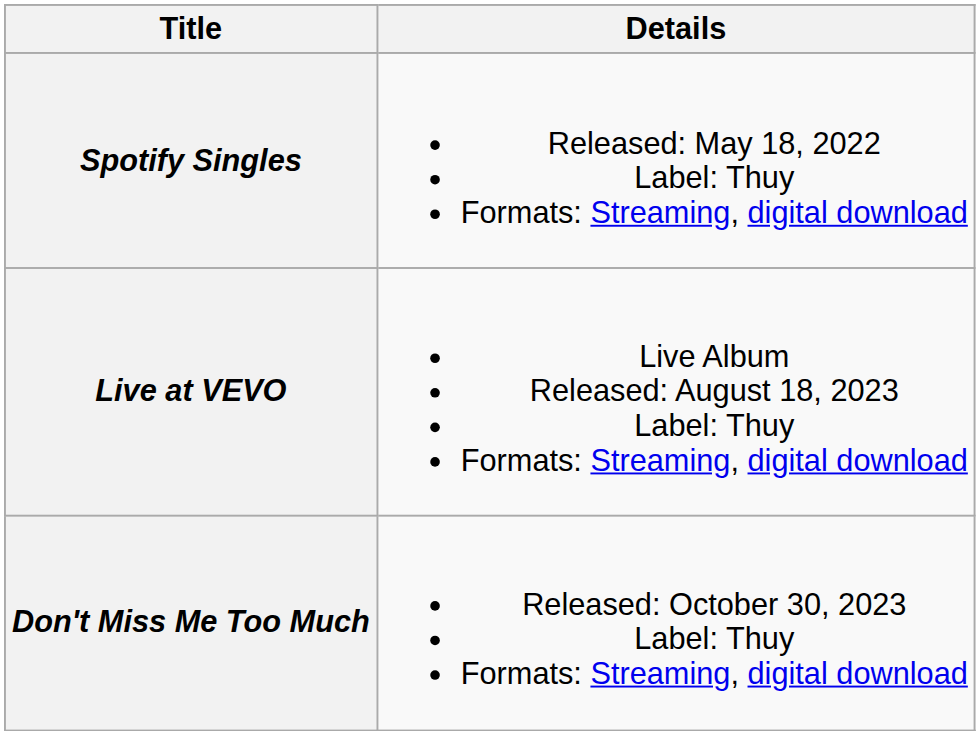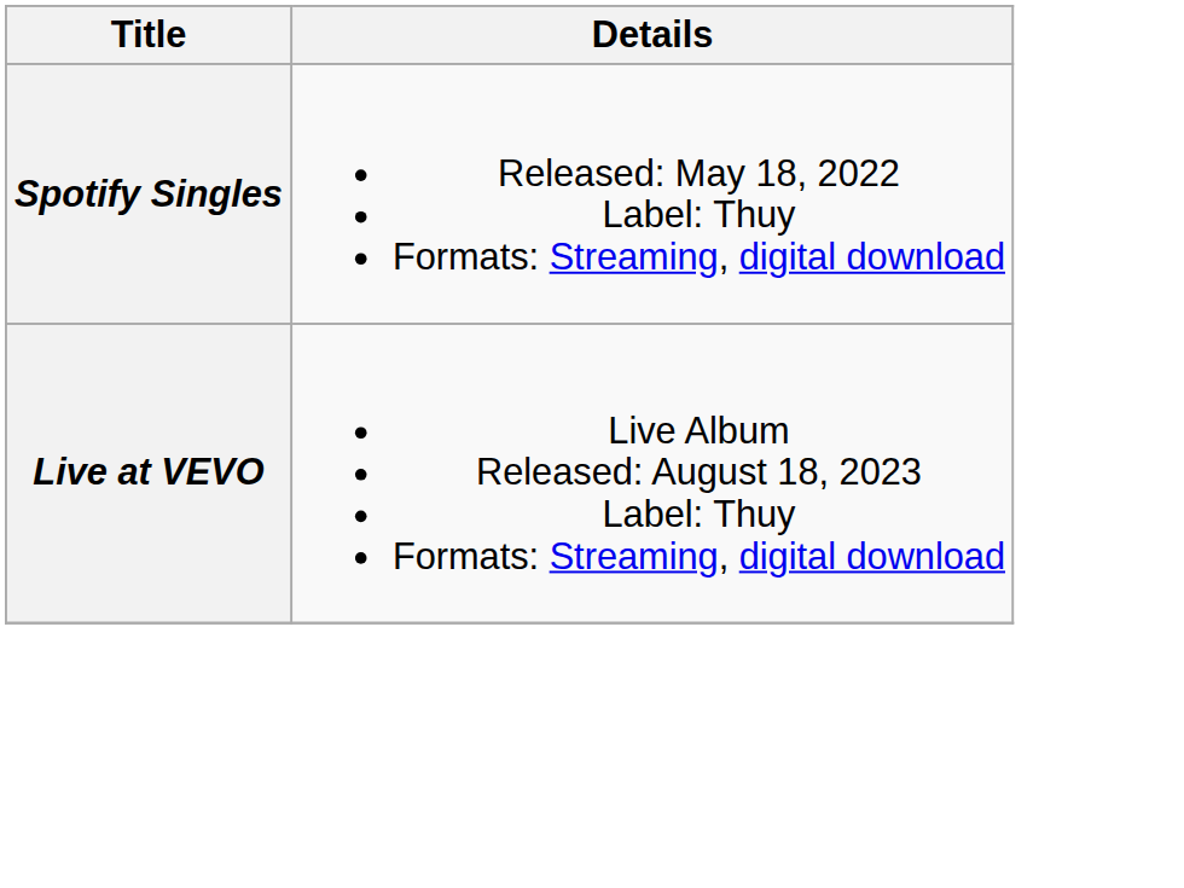- row: Don't Miss Me Too Much | Released: October 30, 2023 Label: Thuy Formats: Streaming, digital download
